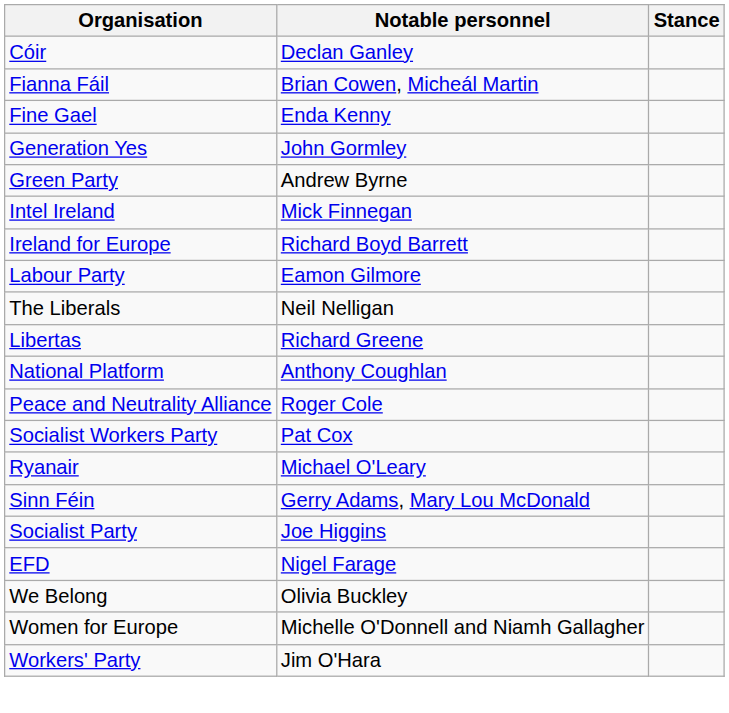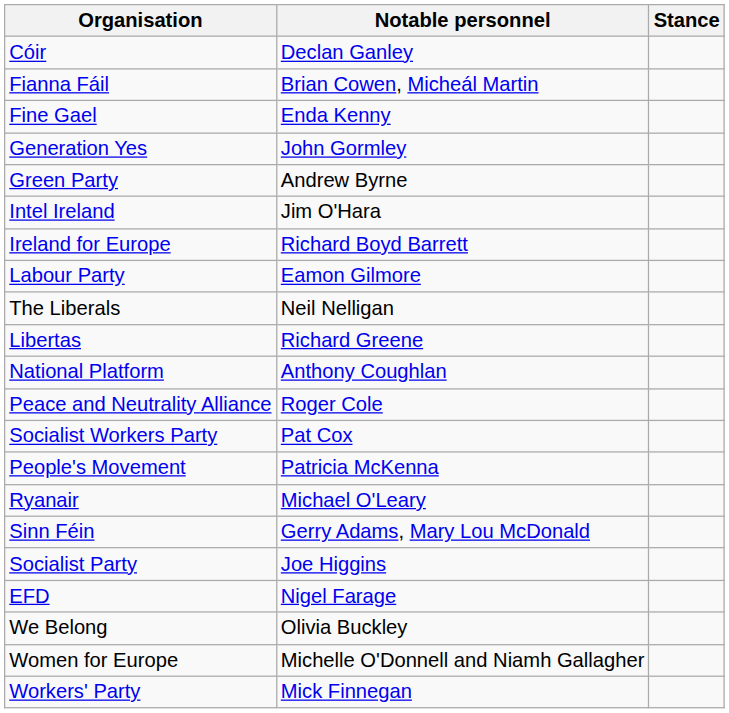Intel Ireland | Notable personnel: Mick Finnegan -> Jim O'Hara
+ row: People's Movement | Patricia McKenna
Workers' Party | Notable personnel: Jim O'Hara -> Mick Finnegan
